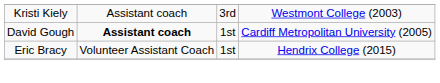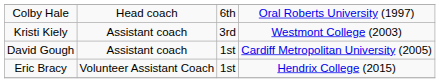+ row: Colby Hale | Head coach | 6th | Oral Roberts University (1997)
David Gough | column 2: bold -> normal
